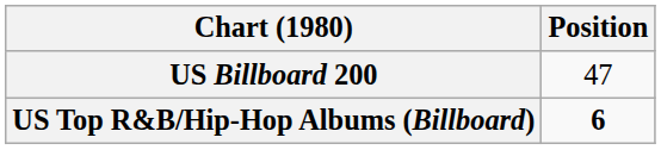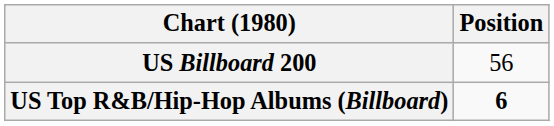US Billboard 200 | Position: 47 -> 56
